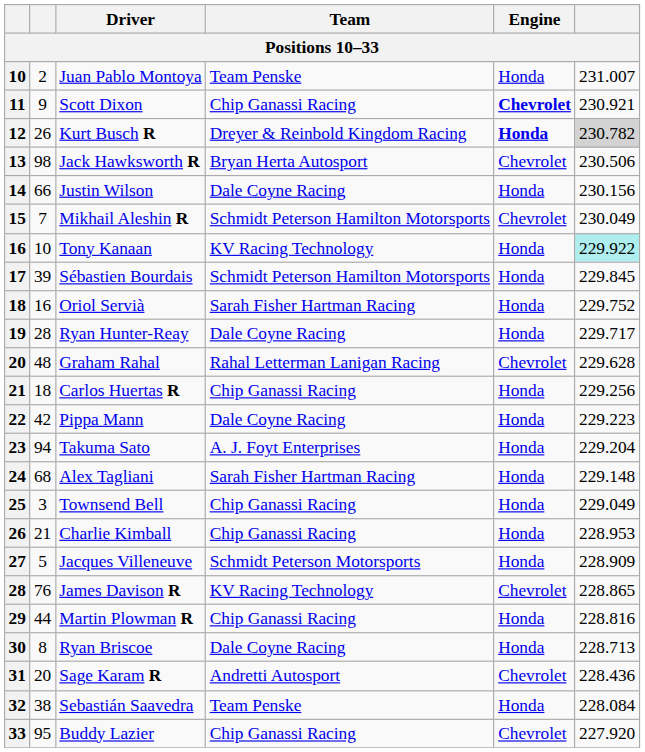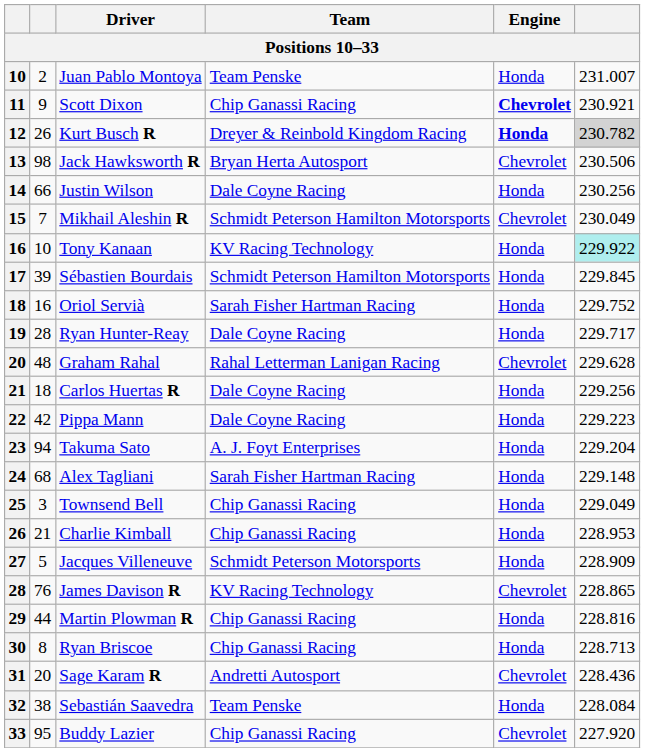Justin Wilson | column 6: 230.156 -> 230.256
Carlos Huertas R | Team: Chip Ganassi Racing -> Dale Coyne Racing
Ryan Briscoe | Team: Dale Coyne Racing -> Chip Ganassi Racing
